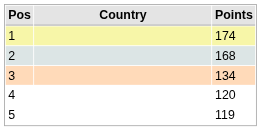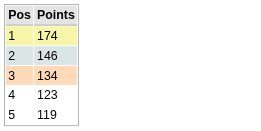- column: Country
2 | Points: 168 -> 146
4 | Points: 120 -> 123
